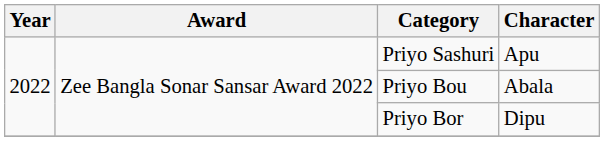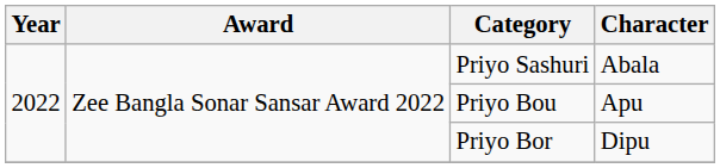Priyo Sashuri | Character: Apu -> Abala
Priyo Bou | Character: Abala -> Apu
